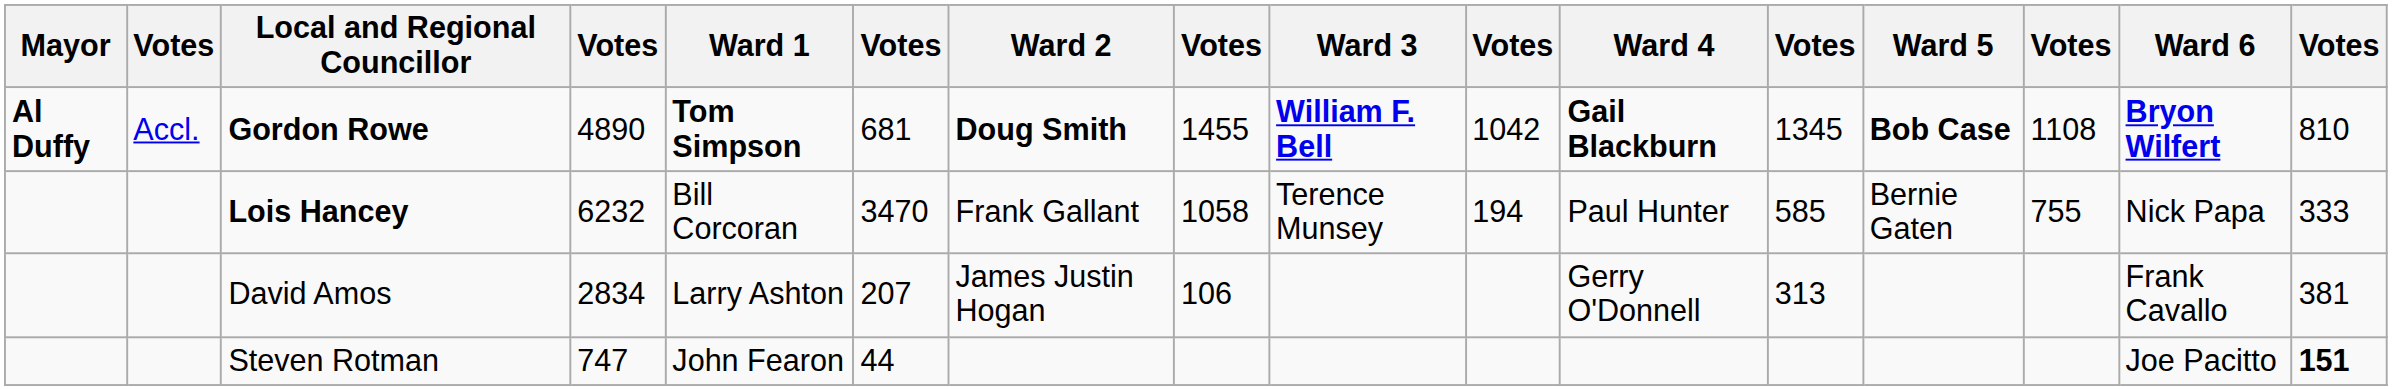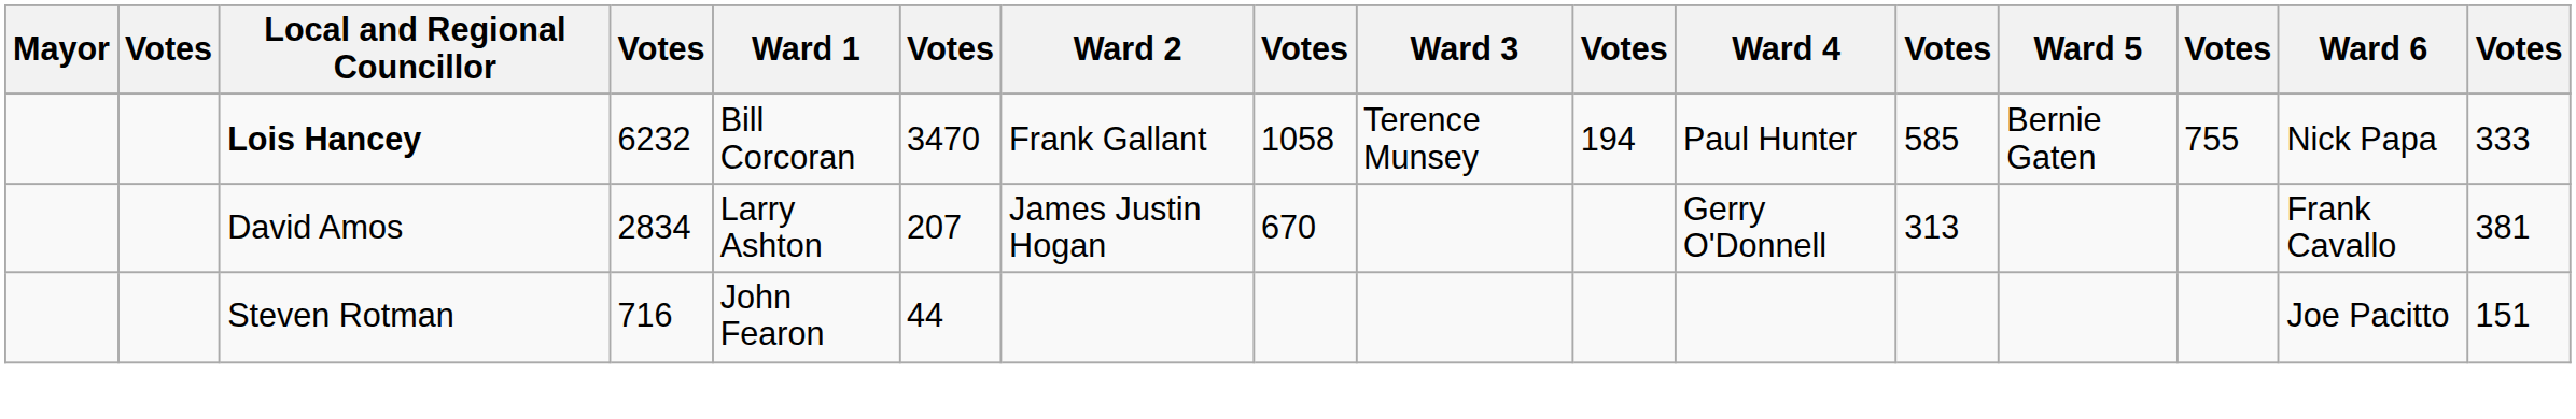- row: Al Duffy | Accl. | Gordon Rowe | 4890 | Tom Simpson | 681 | Doug Smith | 1455 | William F. Bell | 1042 | Gail Blackburn | 1345 | Bob Case | 1108 | Bryon Wilfert | 810
David Amos | column 8: 106 -> 670
Steven Rotman | column 4: 747 -> 716
Steven Rotman | column 16: bold -> normal
